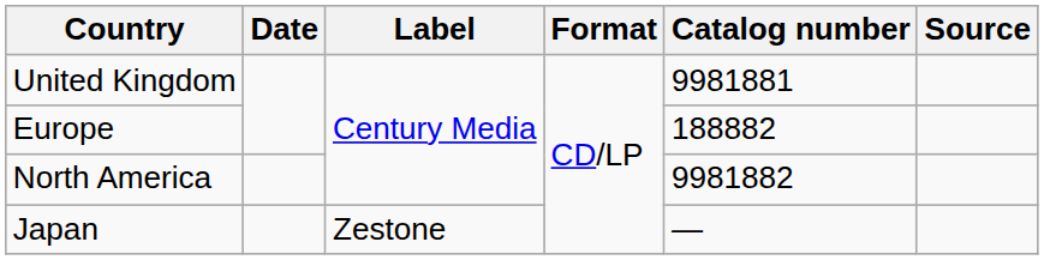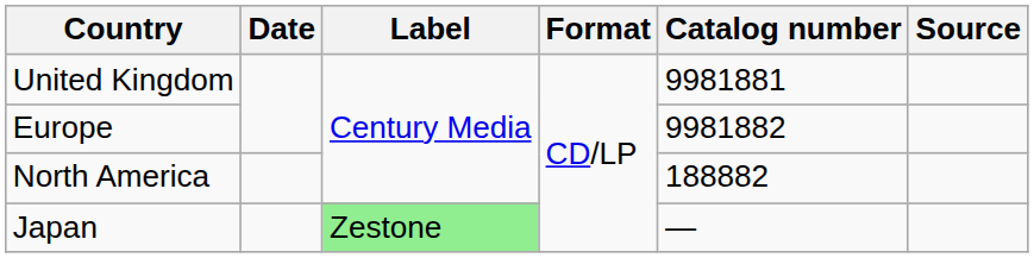Europe | Catalog number: 188882 -> 9981882
North America | Catalog number: 9981882 -> 188882
Japan | Label: no background -> lightgreen background
